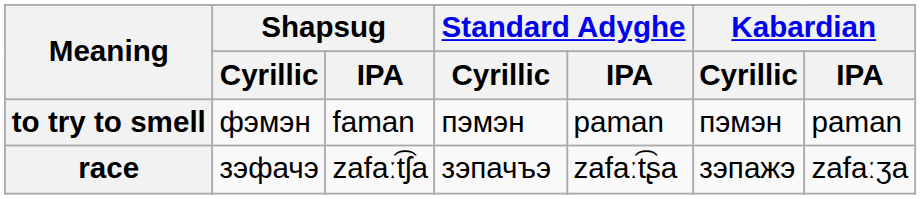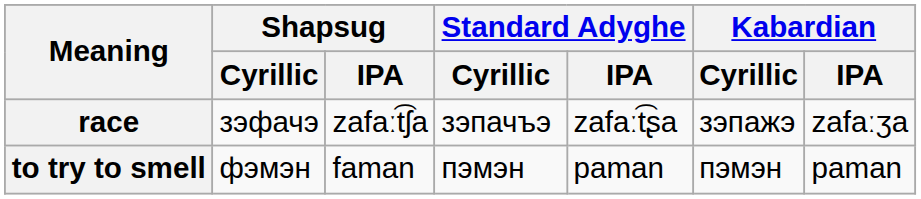rows swapped: to try to smell <-> race
